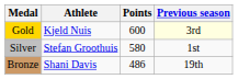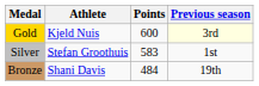Silver | Points: 580 -> 583
Bronze | Points: 486 -> 484
